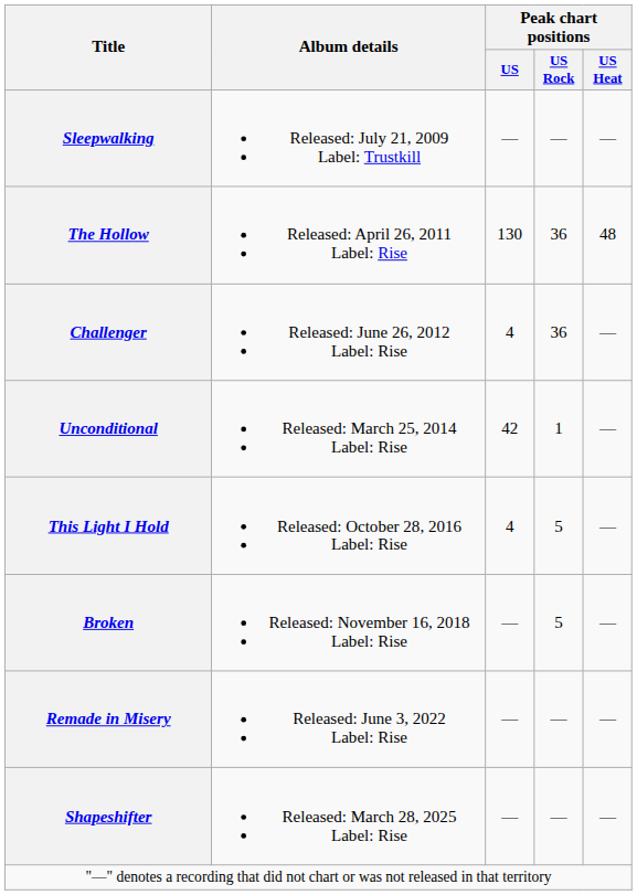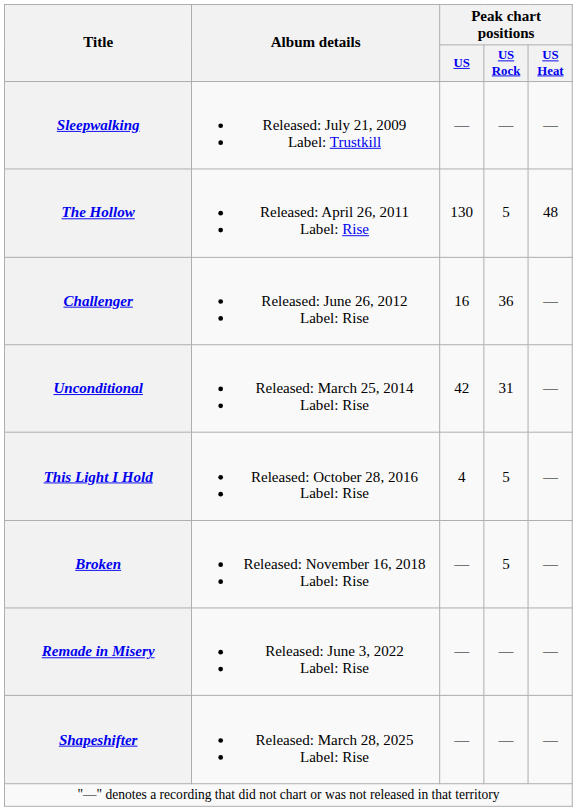The Hollow | Peak chart positions / US Rock: 36 -> 5
Challenger | Peak chart positions / US: 4 -> 16
Unconditional | Peak chart positions / US Rock: 1 -> 31
